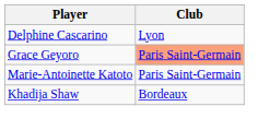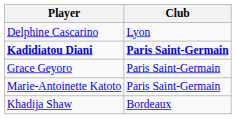+ row: Kadidiatou Diani | Paris Saint-Germain
Grace Geyoro | Club: lightsalmon background -> no background
